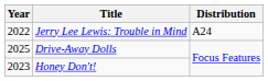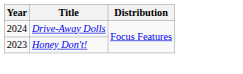- row: 2022 | Jerry Lee Lewis: Trouble in Mind | A24
Drive-Away Dolls | Year: 2025 -> 2024
